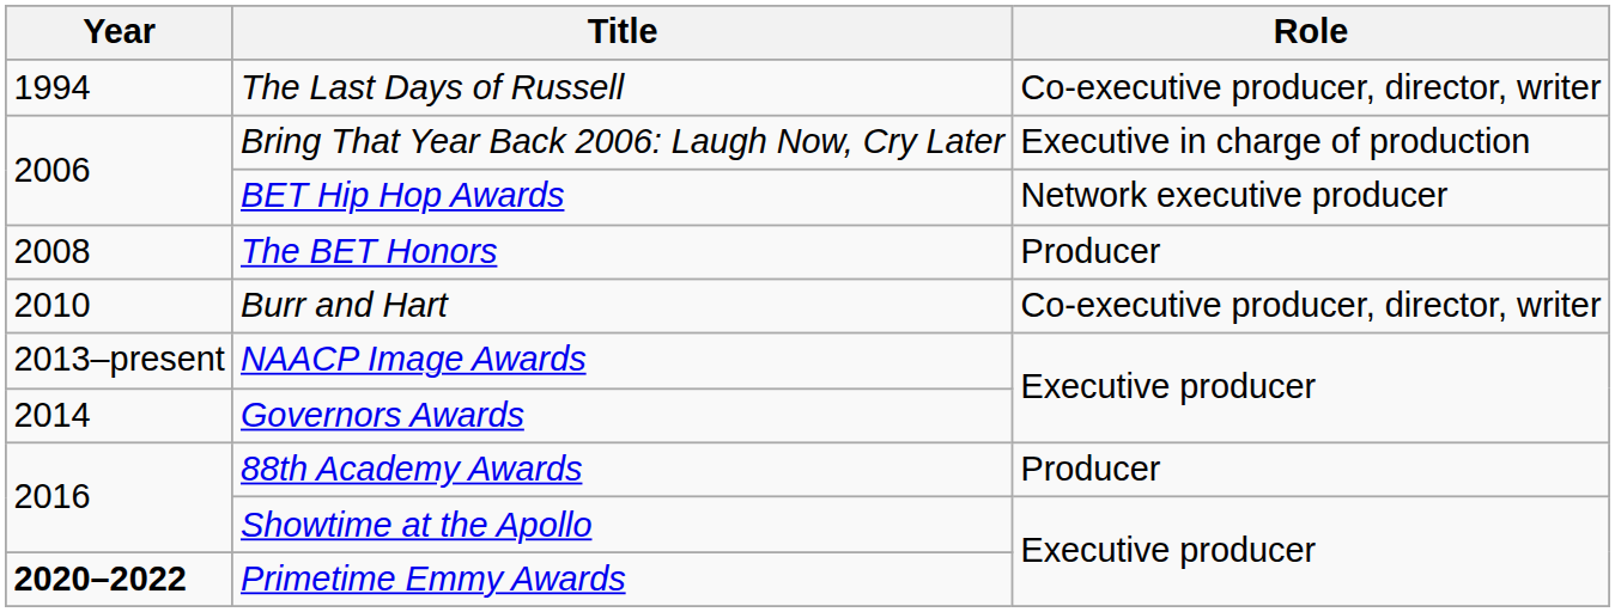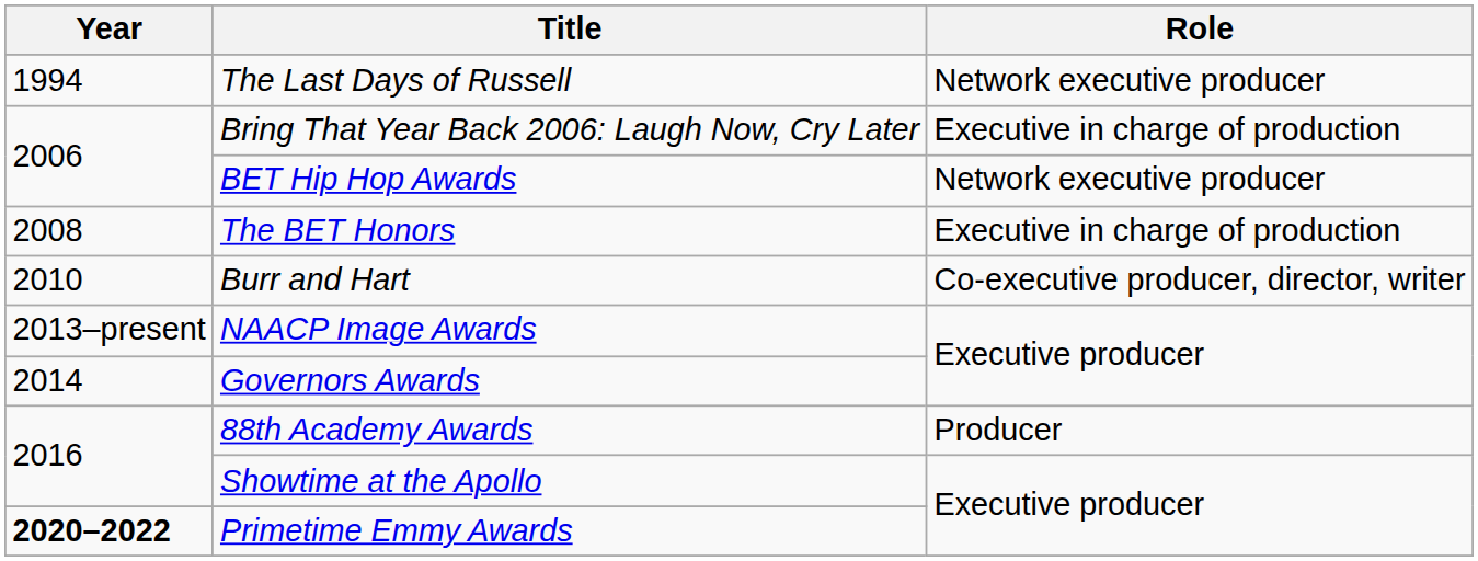The Last Days of Russell | Role: Co-executive producer, director, writer -> Network executive producer
The BET Honors | Role: Producer -> Executive in charge of production
